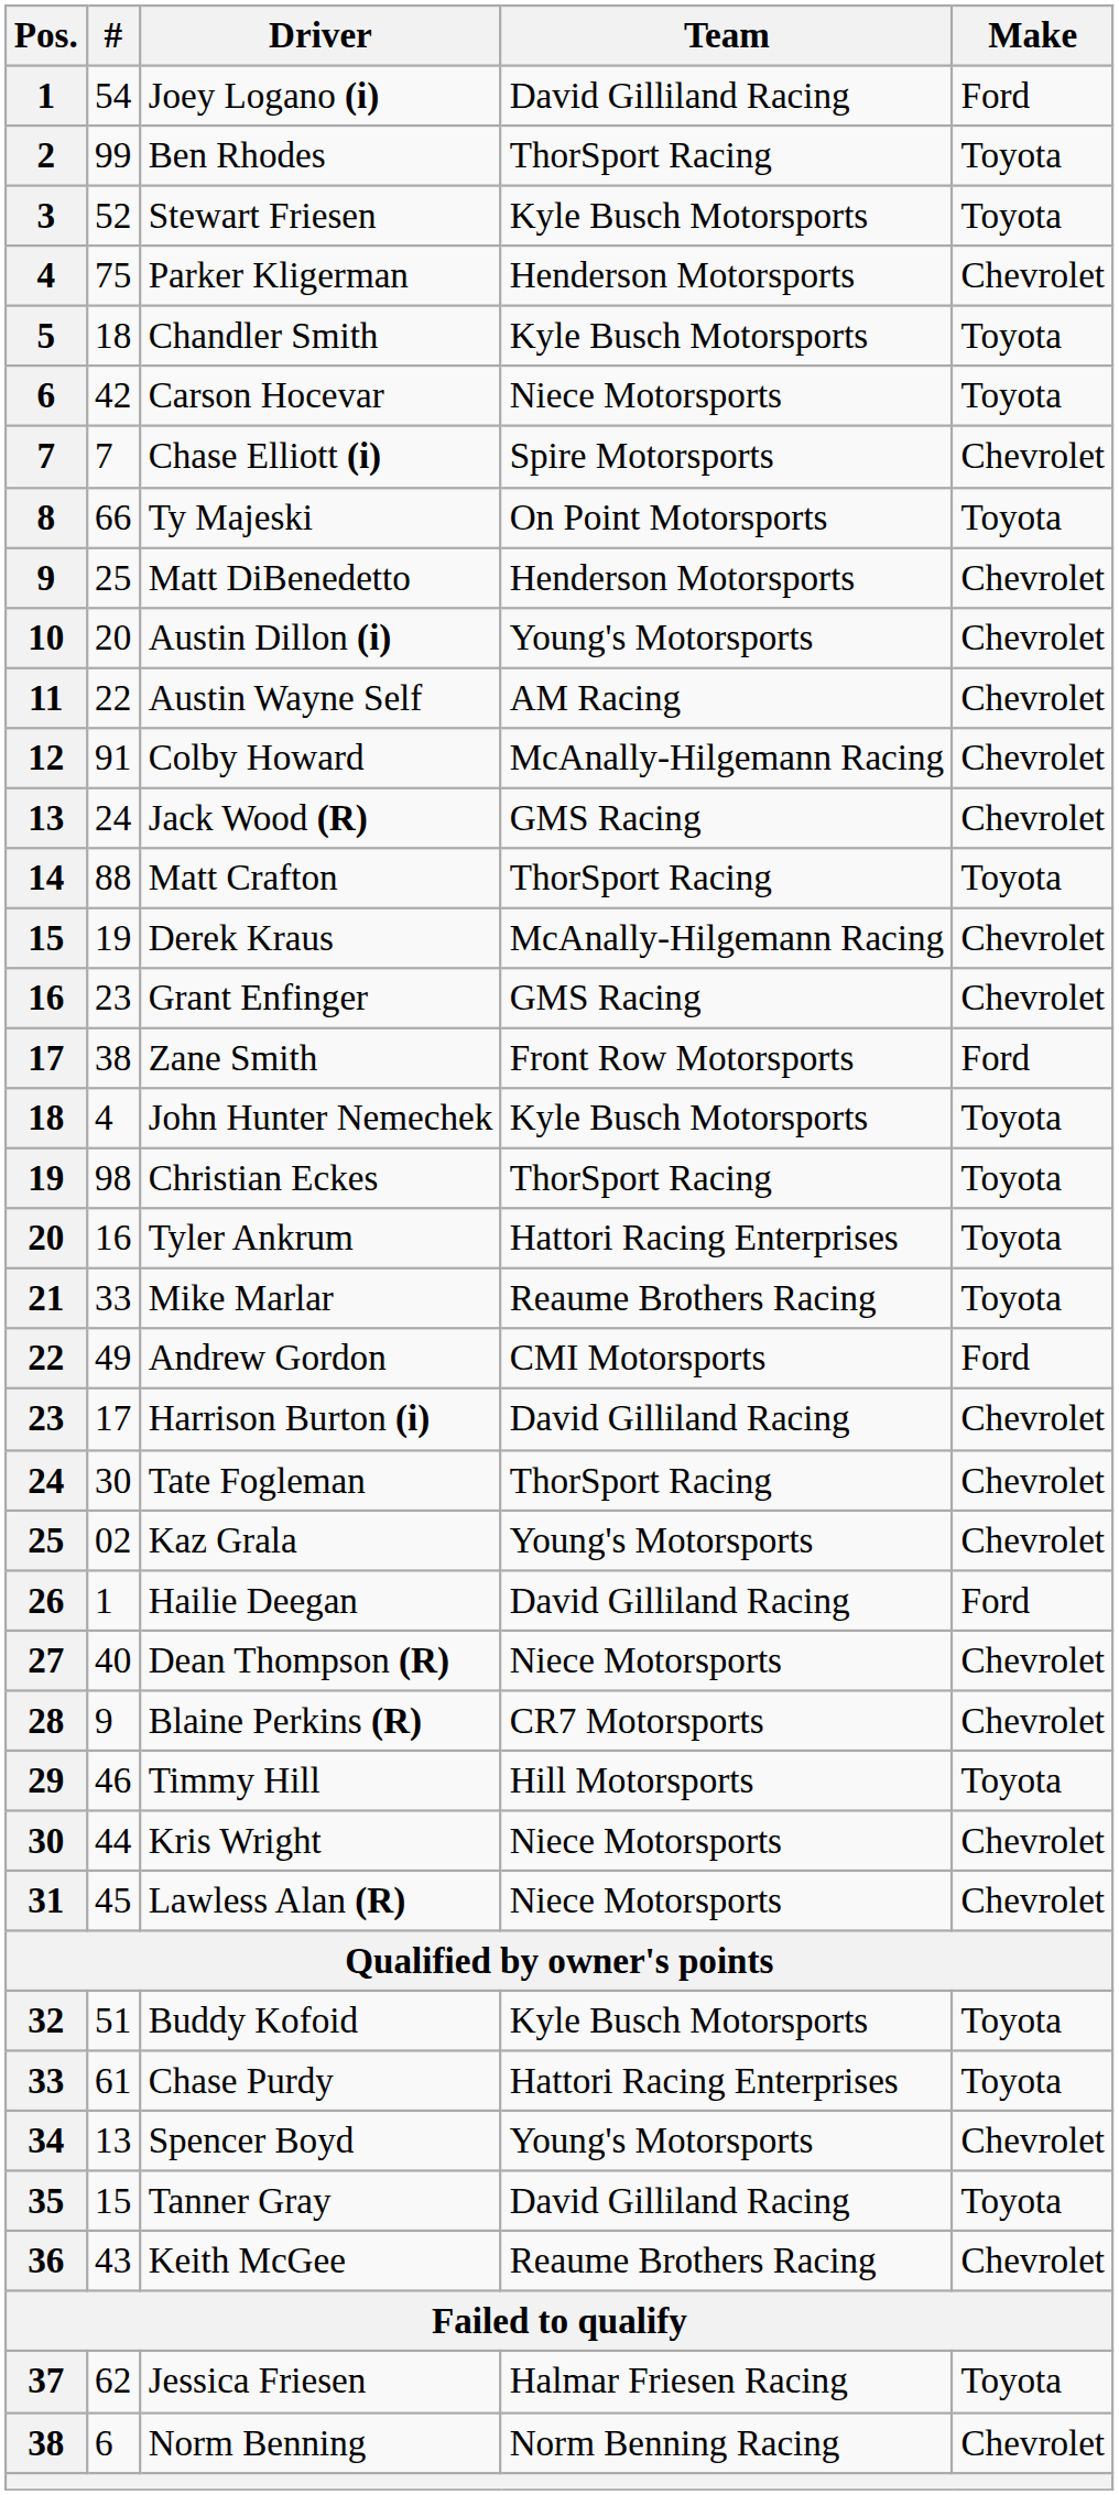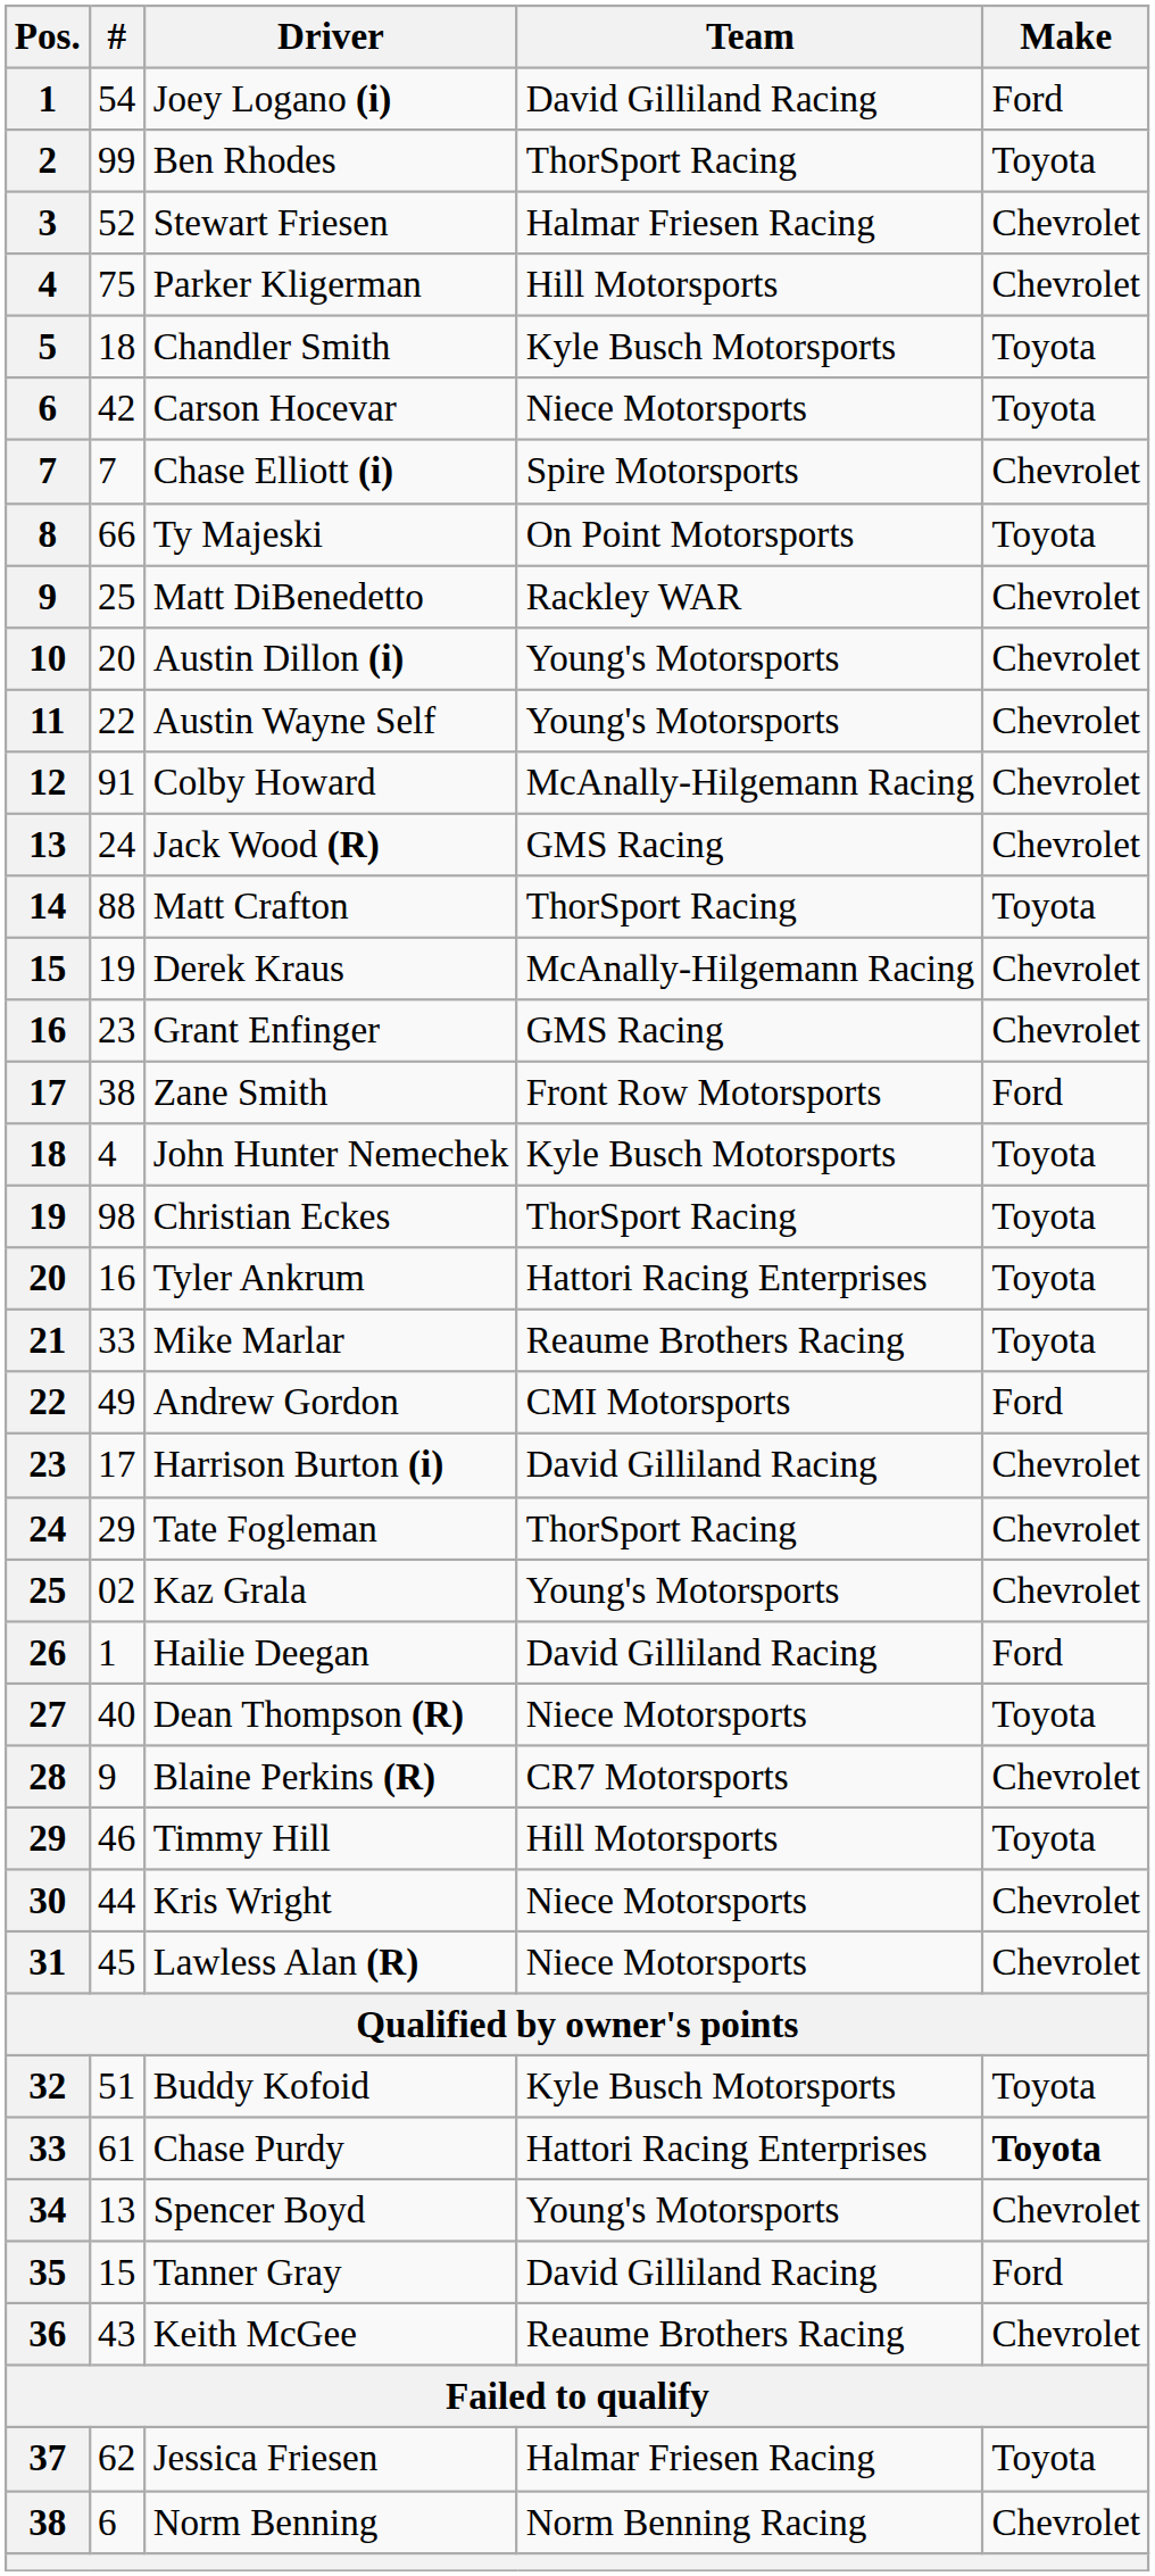Stewart Friesen | Team: Kyle Busch Motorsports -> Halmar Friesen Racing
Stewart Friesen | Make: Toyota -> Chevrolet
Parker Kligerman | Team: Henderson Motorsports -> Hill Motorsports
Matt DiBenedetto | Team: Henderson Motorsports -> Rackley WAR
Austin Wayne Self | Team: AM Racing -> Young's Motorsports
Tate Fogleman | #: 30 -> 29
Dean Thompson (R) | Make: Chevrolet -> Toyota
Chase Purdy | Make: normal -> bold
Tanner Gray | Make: Toyota -> Ford
